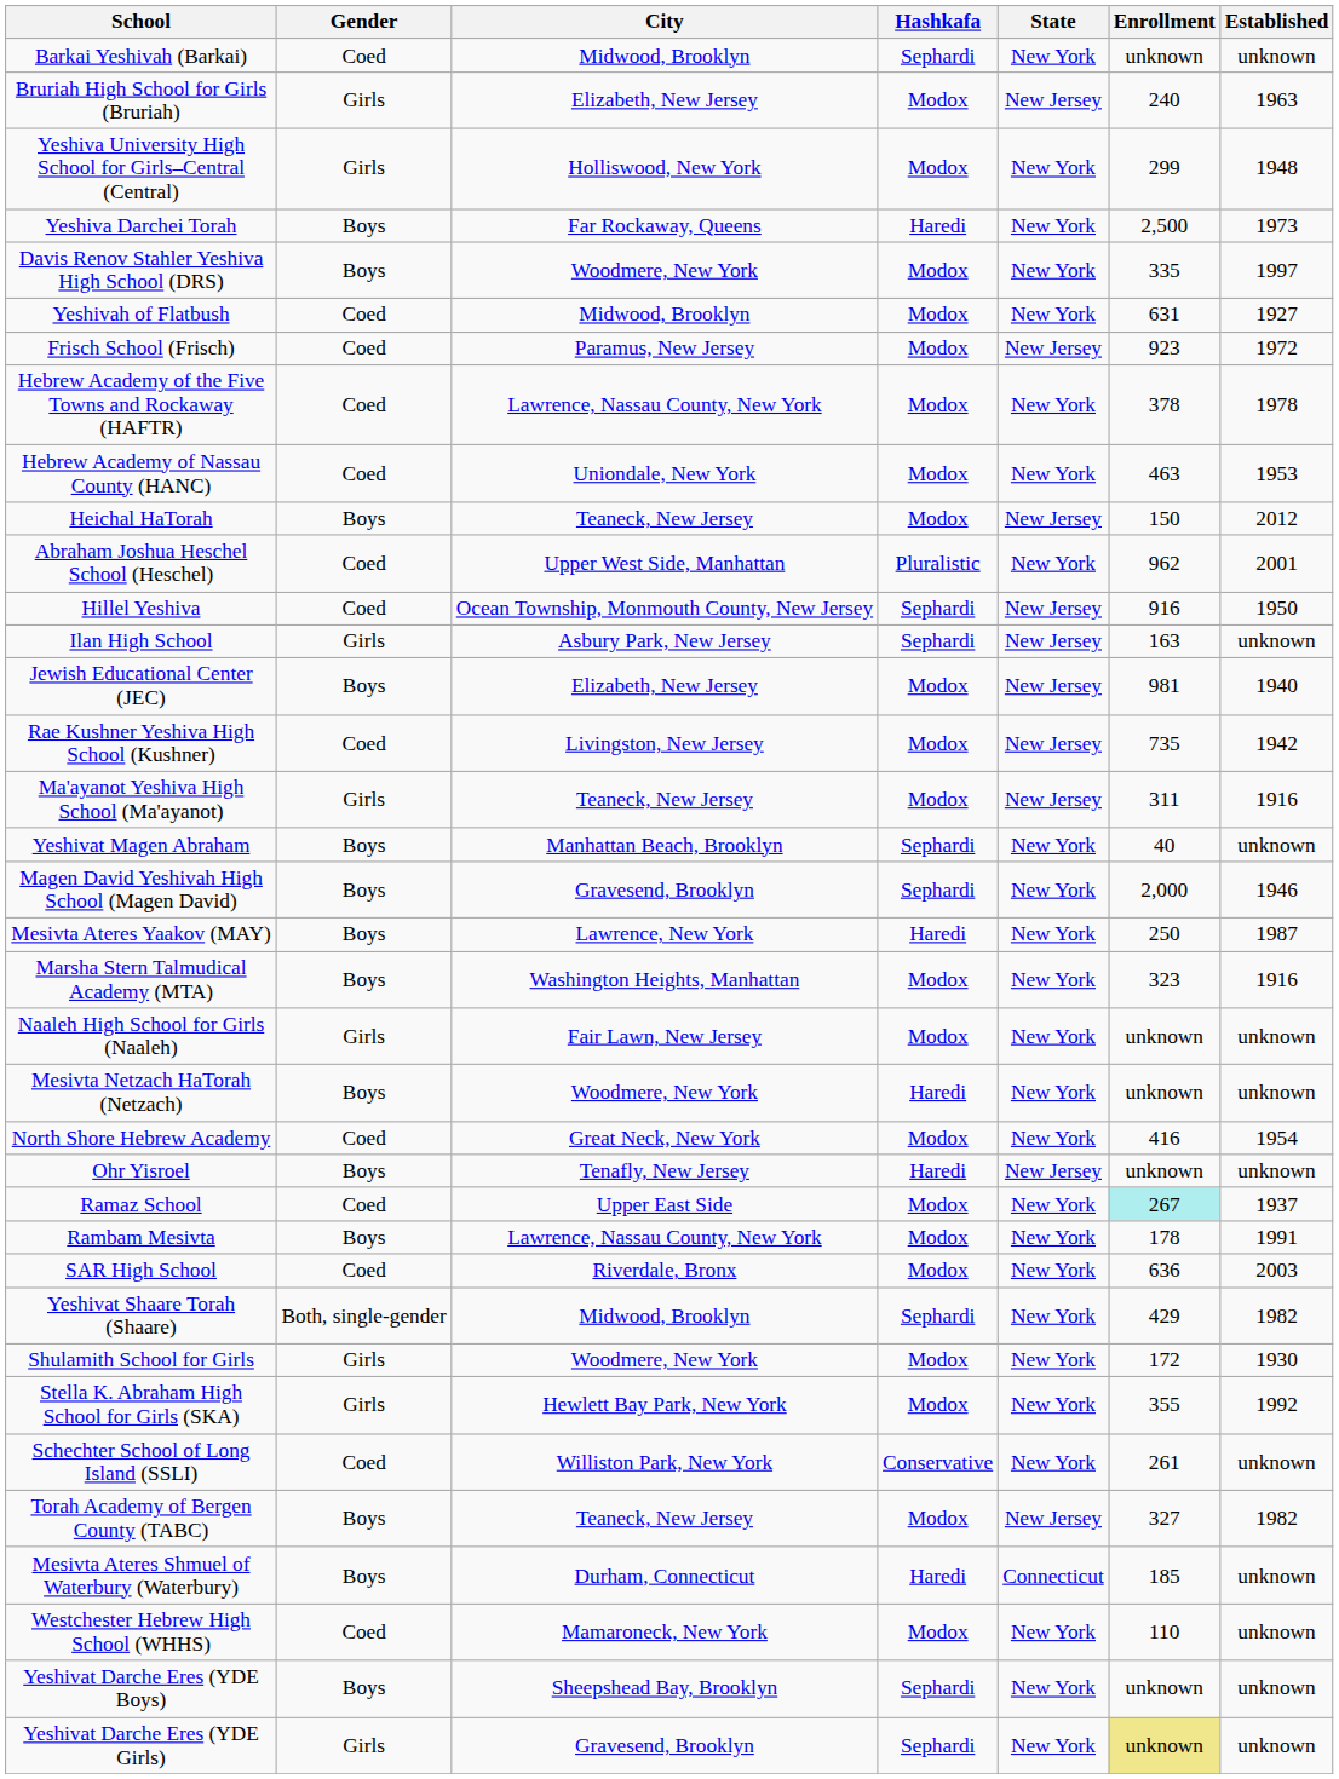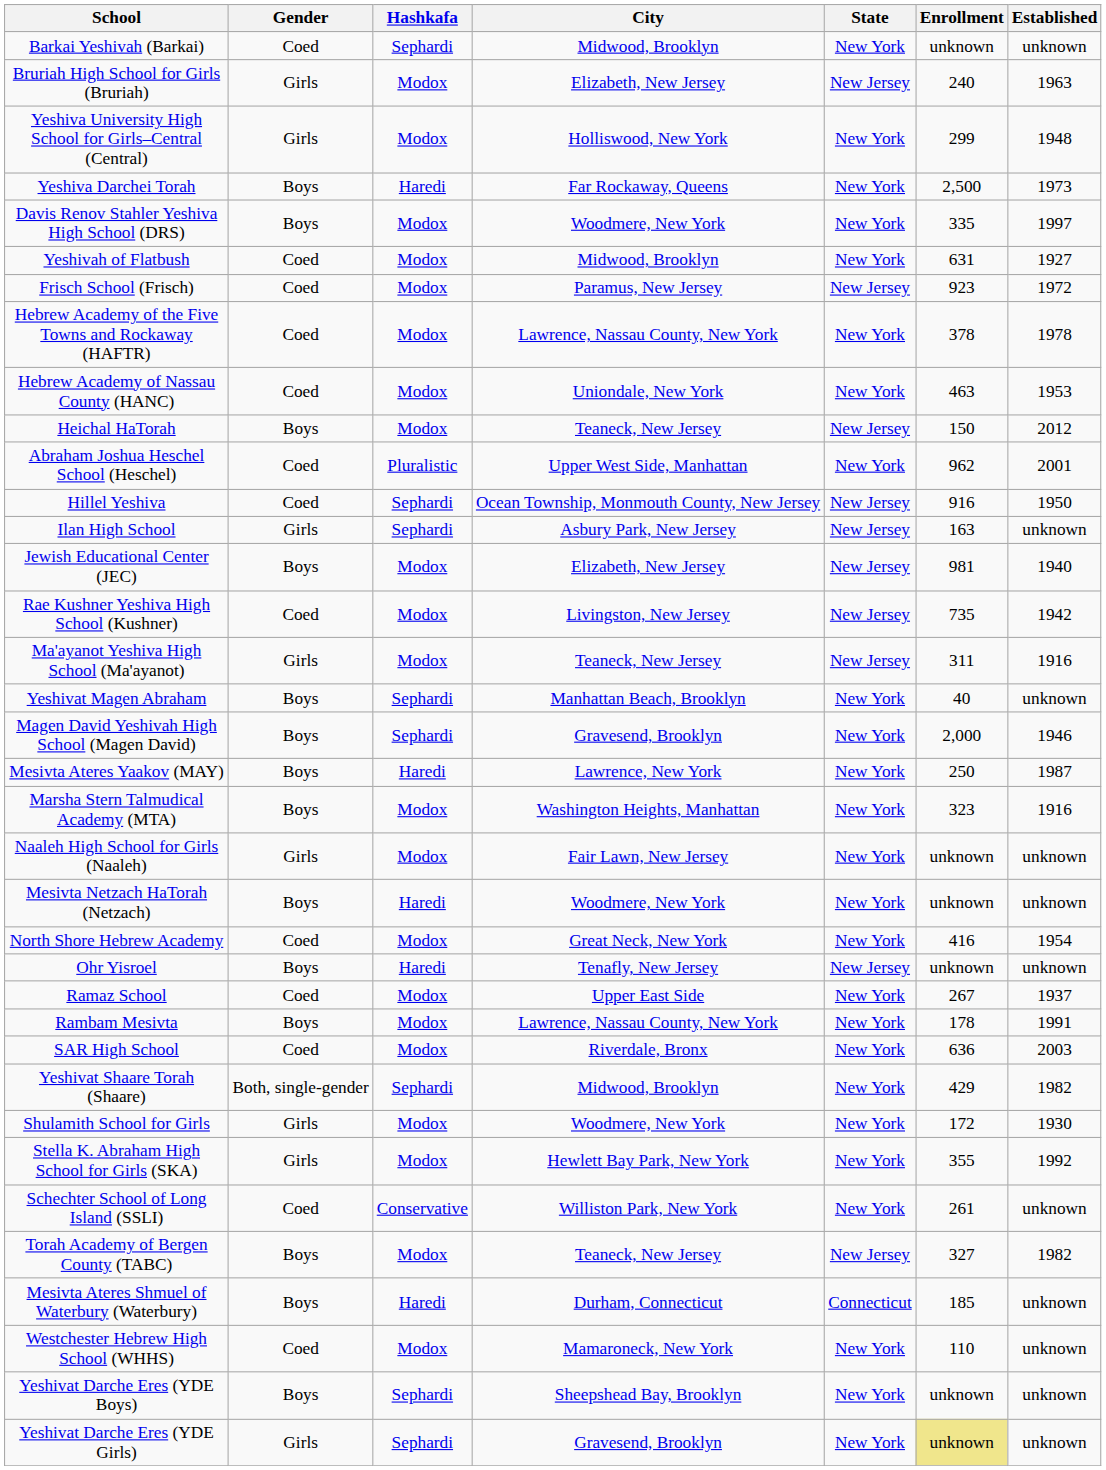columns swapped: Hashkafa <-> City
Ramaz School | Enrollment: paleturquoise background -> no background
